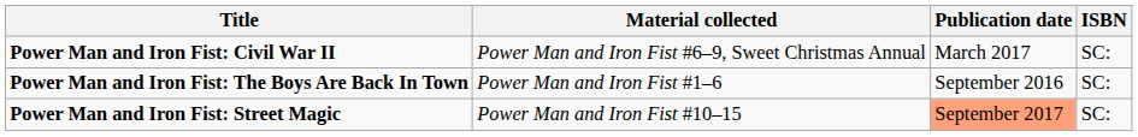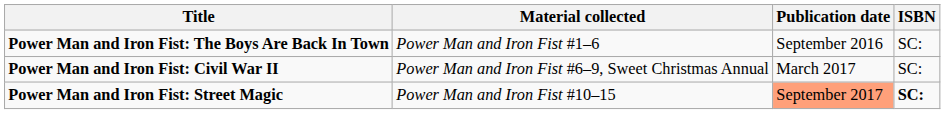rows swapped: Power Man and Iron Fist: The Boys Are Back In Town <-> Power Man and Iron Fist: Civil War II
Power Man and Iron Fist: Street Magic | ISBN: normal -> bold
